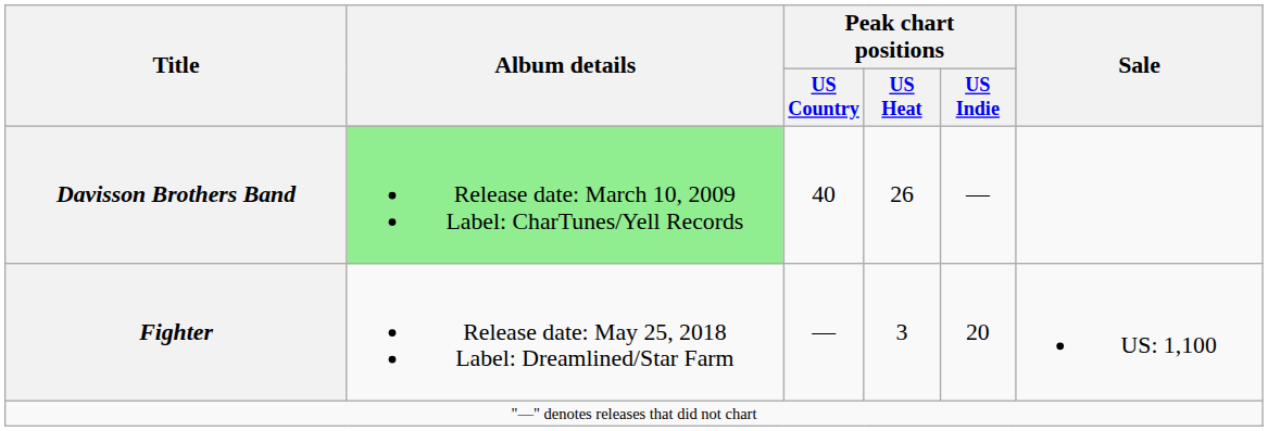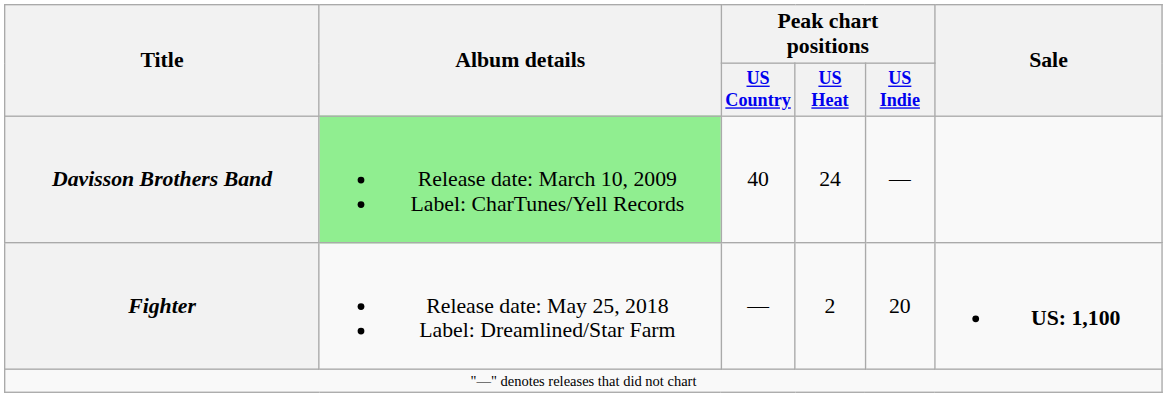Davisson Brothers Band | Peak chart positions / US Heat: 26 -> 24
Fighter | Peak chart positions / US Heat: 3 -> 2
Fighter | Sale: normal -> bold
